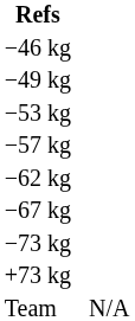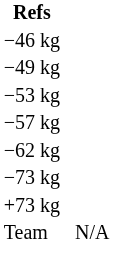- row: −67 kg
